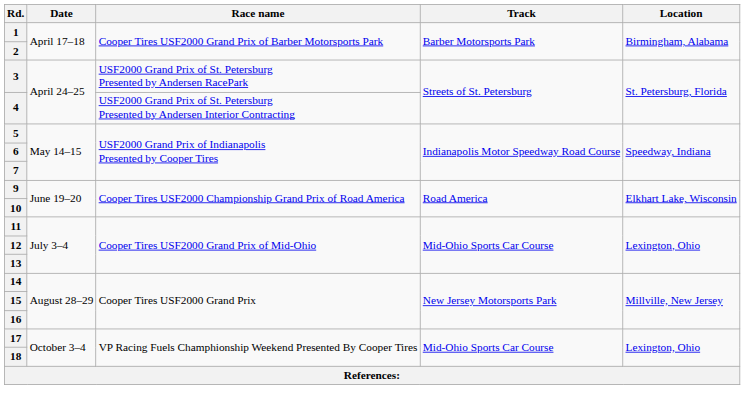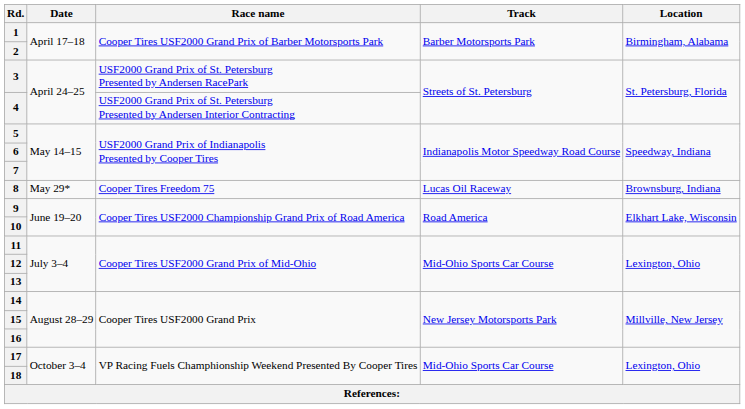+ row: 8 | May 29* | Cooper Tires Freedom 75 | Lucas Oil Raceway | Brownsburg, Indiana
